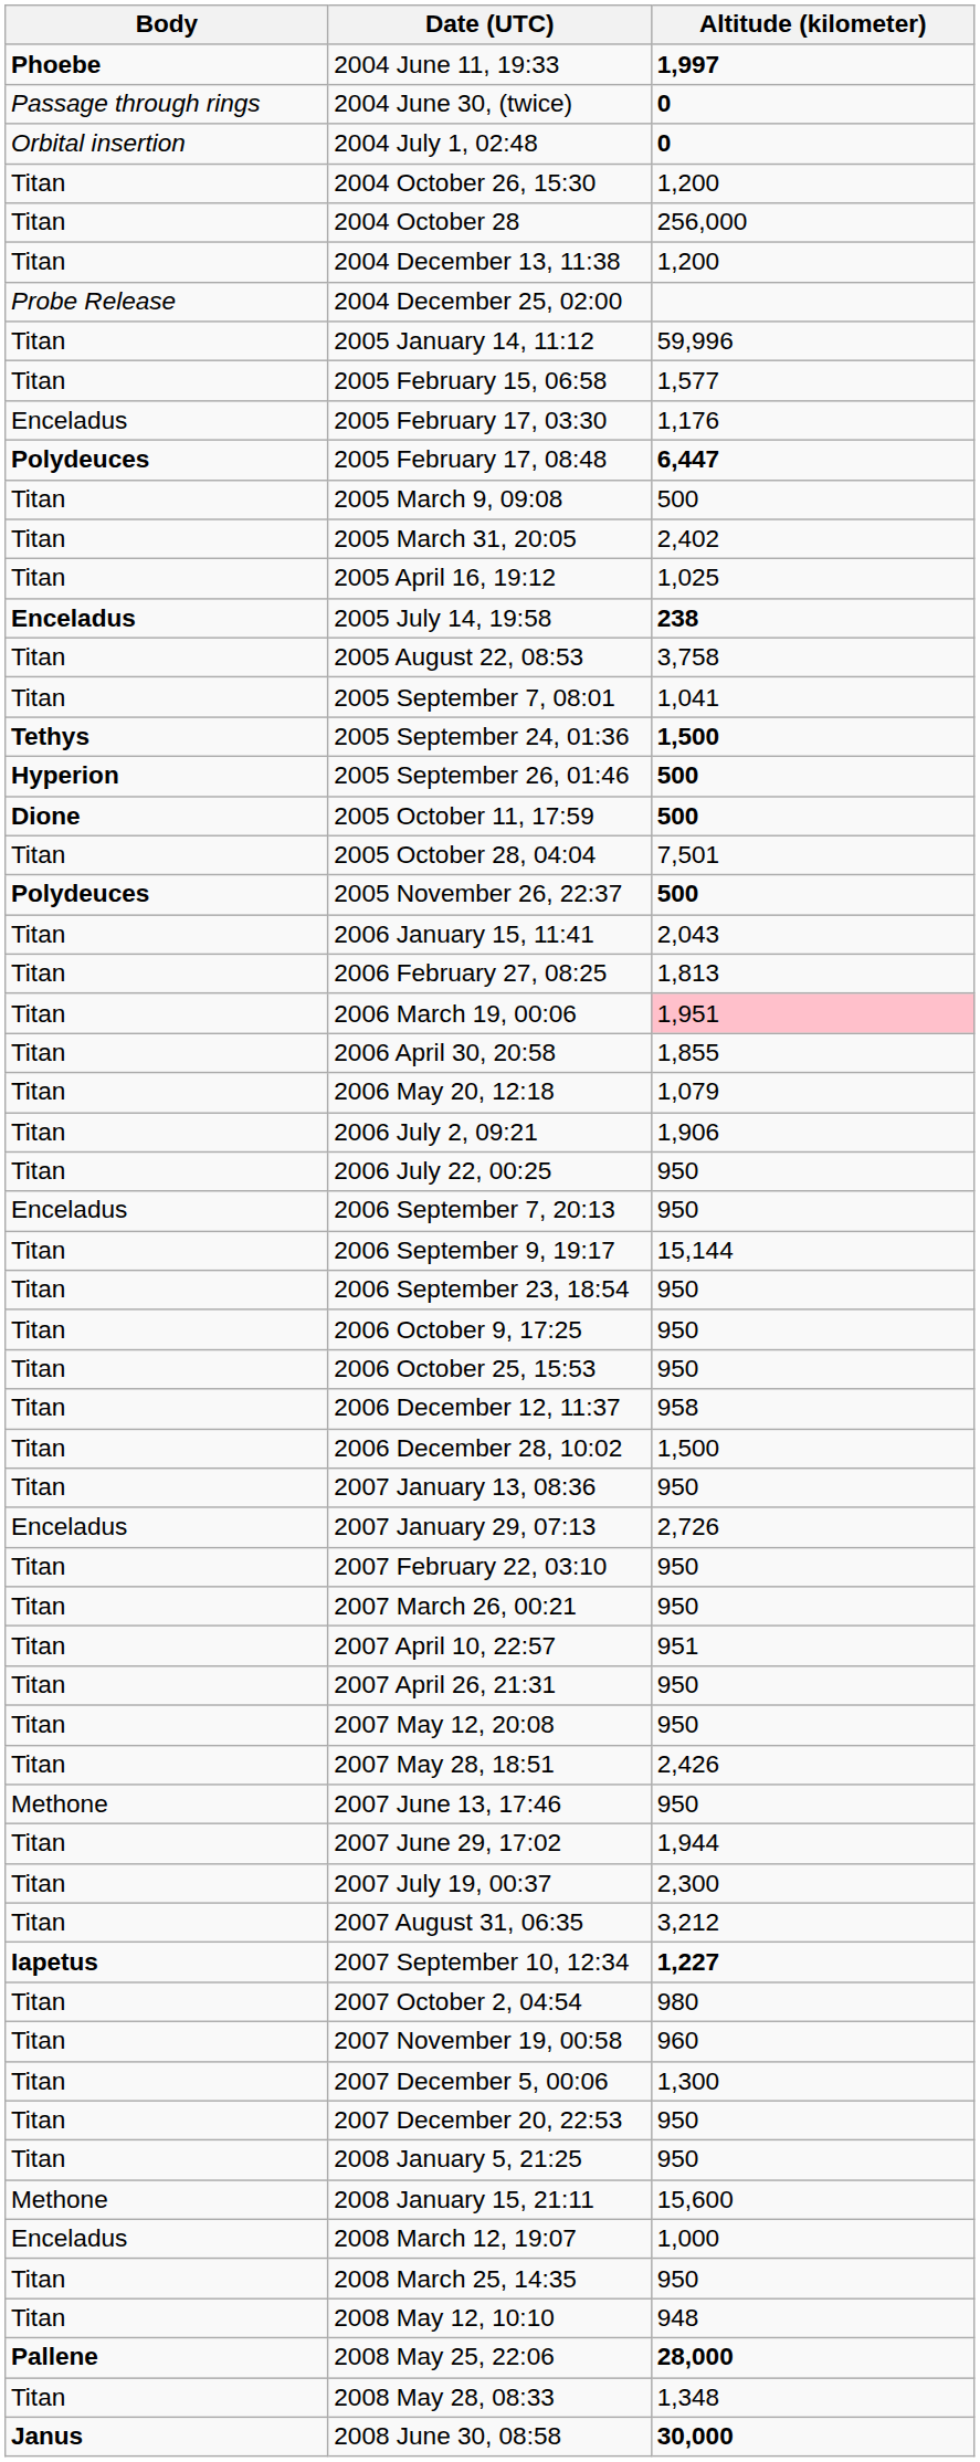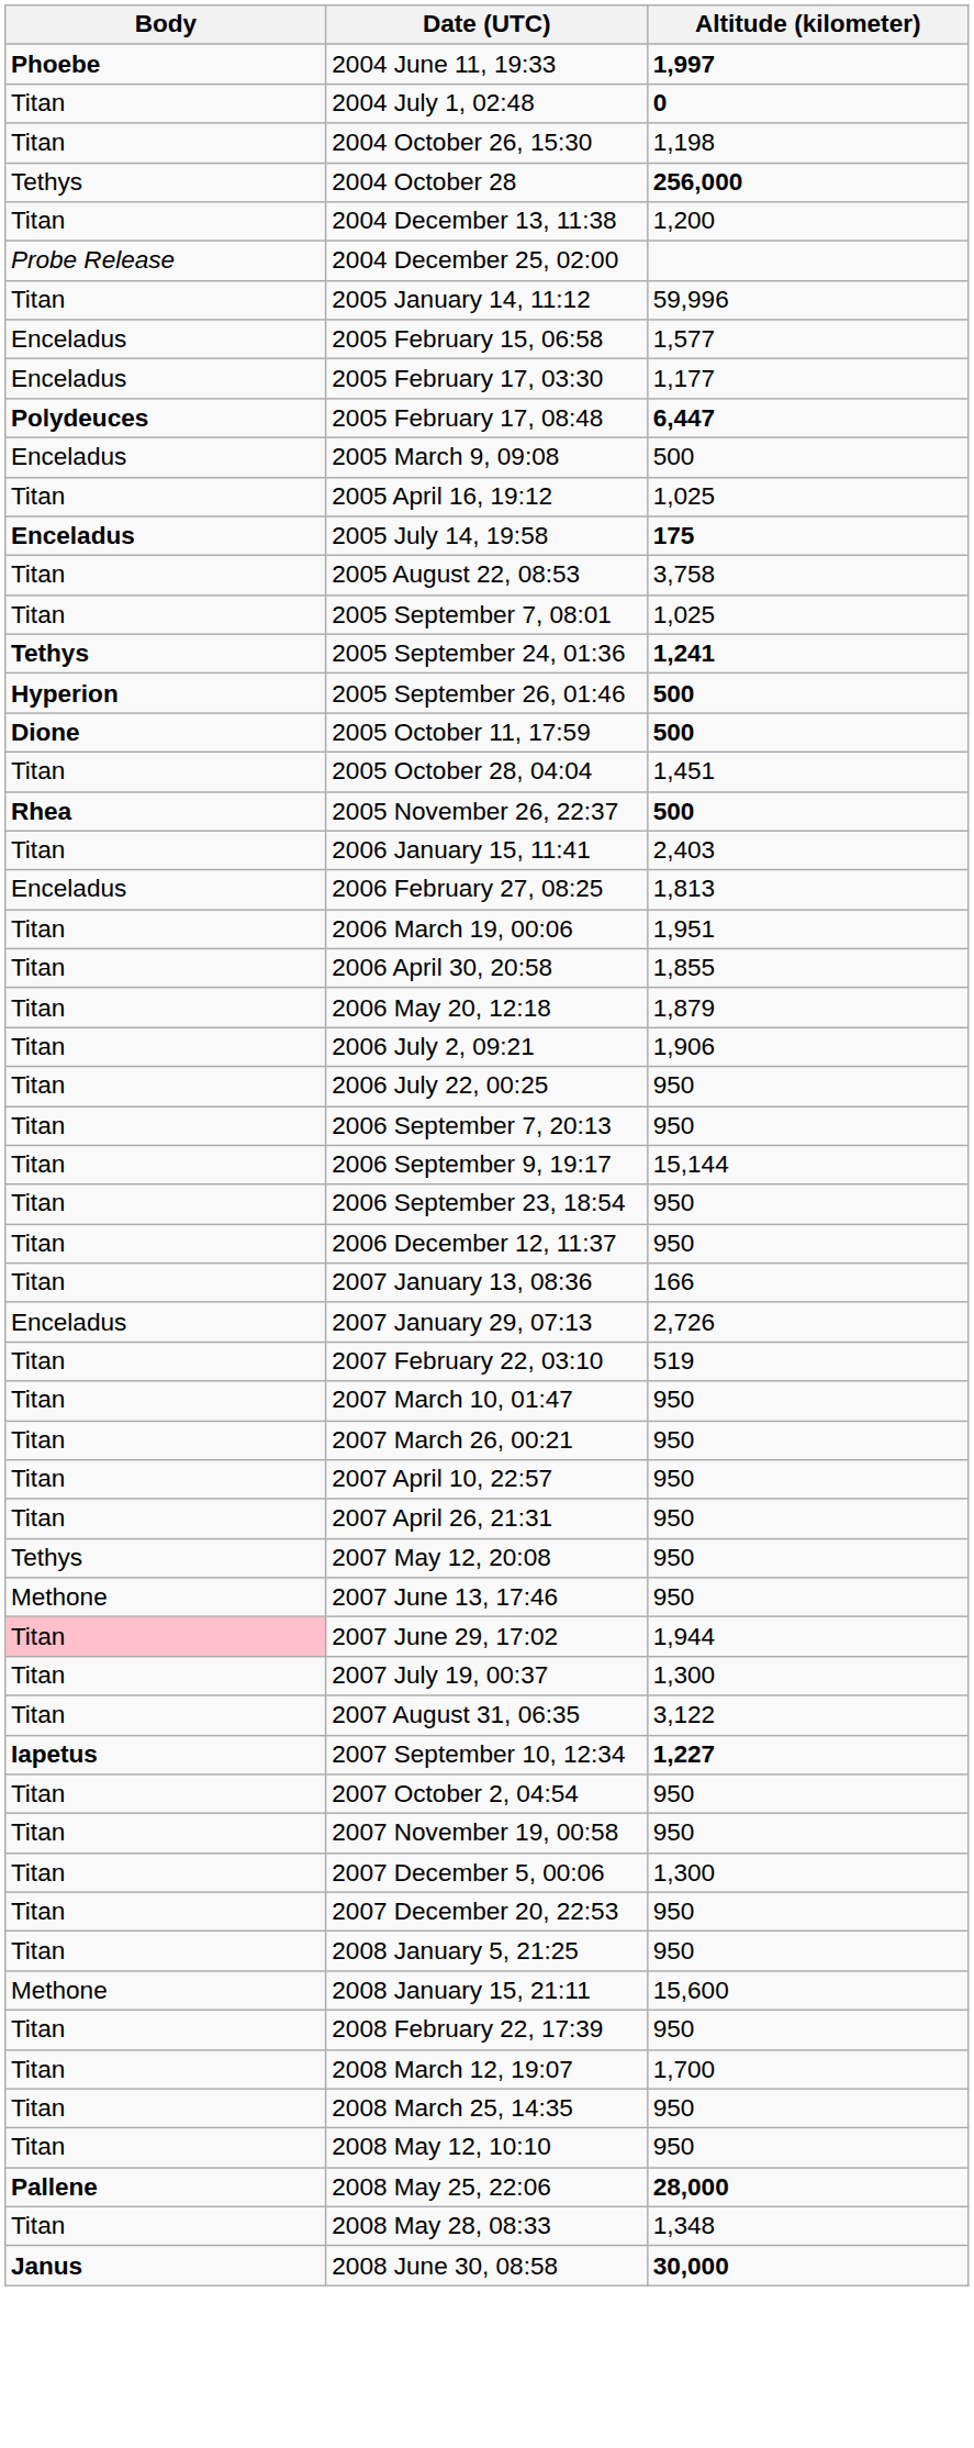- row: Passage through rings | 2004 June 30, (twice) | 0
2004 July 1, 02:48 | Body: Orbital insertion -> Titan
2004 October 26, 15:30 | Altitude (kilometer): 1,200 -> 1,198
2004 October 28 | Body: Titan -> Tethys
2004 October 28 | Altitude (kilometer): normal -> bold
2005 February 15, 06:58 | Body: Titan -> Enceladus
2005 February 17, 03:30 | Altitude (kilometer): 1,176 -> 1,177
2005 March 9, 09:08 | Body: Titan -> Enceladus
- row: Titan | 2005 March 31, 20:05 | 2,402
2005 July 14, 19:58 | Altitude (kilometer): 238 -> 175
2005 September 7, 08:01 | Altitude (kilometer): 1,041 -> 1,025
2005 September 24, 01:36 | Altitude (kilometer): 1,500 -> 1,241
2005 October 28, 04:04 | Altitude (kilometer): 7,501 -> 1,451
2005 November 26, 22:37 | Body: Polydeuces -> Rhea
2006 January 15, 11:41 | Altitude (kilometer): 2,043 -> 2,403
2006 February 27, 08:25 | Body: Titan -> Enceladus
2006 March 19, 00:06 | Altitude (kilometer): pink background -> no background
2006 May 20, 12:18 | Altitude (kilometer): 1,079 -> 1,879
2006 September 7, 20:13 | Body: Enceladus -> Titan
- row: Titan | 2006 October 9, 17:25 | 950
- row: Titan | 2006 October 25, 15:53 | 950
2006 December 12, 11:37 | Altitude (kilometer): 958 -> 950
- row: Titan | 2006 December 28, 10:02 | 1,500
2007 January 13, 08:36 | Altitude (kilometer): 950 -> 166
2007 February 22, 03:10 | Altitude (kilometer): 950 -> 519
+ row: Titan | 2007 March 10, 01:47 | 950
2007 April 10, 22:57 | Altitude (kilometer): 951 -> 950
2007 May 12, 20:08 | Body: Titan -> Tethys
- row: Titan | 2007 May 28, 18:51 | 2,426
2007 June 29, 17:02 | Body: no background -> pink background
2007 July 19, 00:37 | Altitude (kilometer): 2,300 -> 1,300
2007 August 31, 06:35 | Altitude (kilometer): 3,212 -> 3,122
2007 October 2, 04:54 | Altitude (kilometer): 980 -> 950
2007 November 19, 00:58 | Altitude (kilometer): 960 -> 950
+ row: Titan | 2008 February 22, 17:39 | 950
2008 March 12, 19:07 | Body: Enceladus -> Titan
2008 March 12, 19:07 | Altitude (kilometer): 1,000 -> 1,700
2008 May 12, 10:10 | Altitude (kilometer): 948 -> 950
